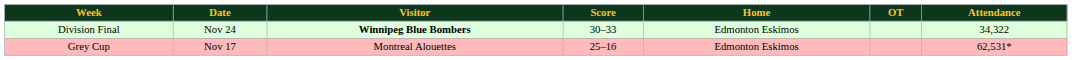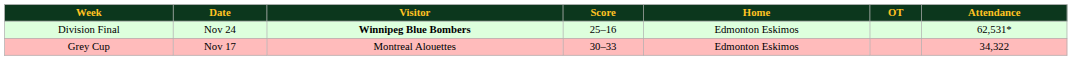Division Final | Score: 30–33 -> 25–16
Division Final | Attendance: 34,322 -> 62,531*
Grey Cup | Score: 25–16 -> 30–33
Grey Cup | Attendance: 62,531* -> 34,322
